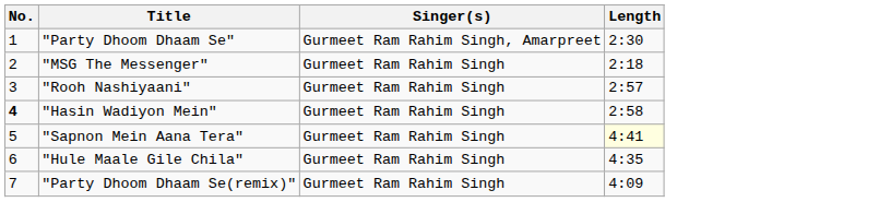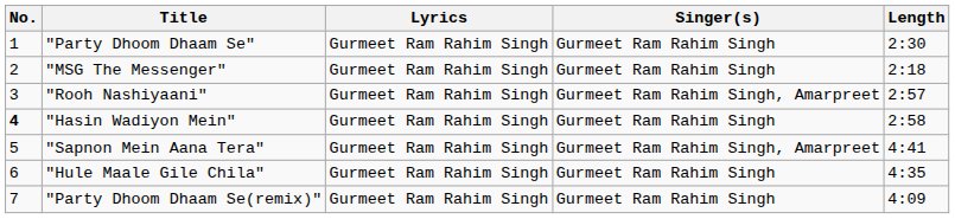+ column: Lyrics | Gurmeet Ram Rahim Singh | Gurmeet Ram Rahim Singh | Gurmeet Ram Rahim Singh | Gurmeet Ram Rahim Singh | Gurmeet Ram Rahim Singh | Gurmeet Ram Rahim Singh | Gurmeet Ram Rahim Singh
"Party Dhoom Dhaam Se" | Singer(s): Gurmeet Ram Rahim Singh, Amarpreet -> Gurmeet Ram Rahim Singh
"Rooh Nashiyaani" | Singer(s): Gurmeet Ram Rahim Singh -> Gurmeet Ram Rahim Singh, Amarpreet
"Sapnon Mein Aana Tera" | Singer(s): Gurmeet Ram Rahim Singh -> Gurmeet Ram Rahim Singh, Amarpreet
"Sapnon Mein Aana Tera" | Length: lightyellow background -> no background
